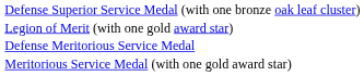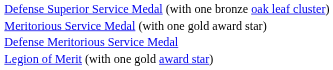rows swapped: Legion of Merit (with one gold award star) <-> Meritorious Service Medal (with one gold award star)
